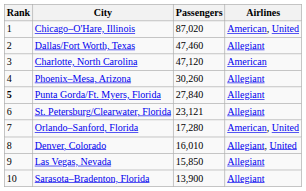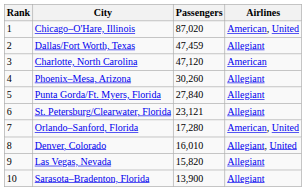Dallas/Fort Worth, Texas | Passengers: 47,460 -> 47,459
Punta Gorda/Ft. Myers, Florida | Rank: bold -> normal
Las Vegas, Nevada | Passengers: 15,850 -> 15,820
